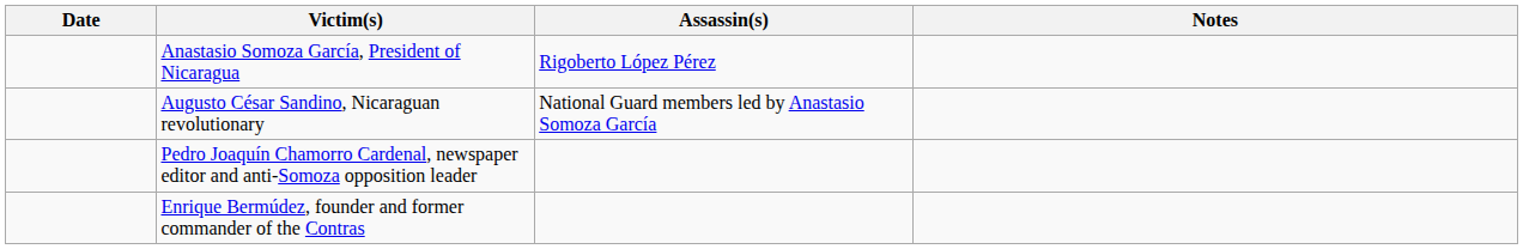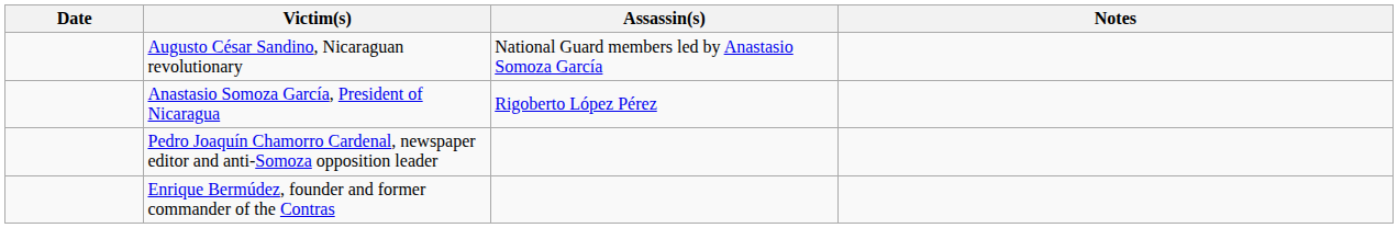rows swapped: Augusto César Sandino, Nicaraguan revolutionary <-> Anastasio Somoza García, President of Nicaragua
